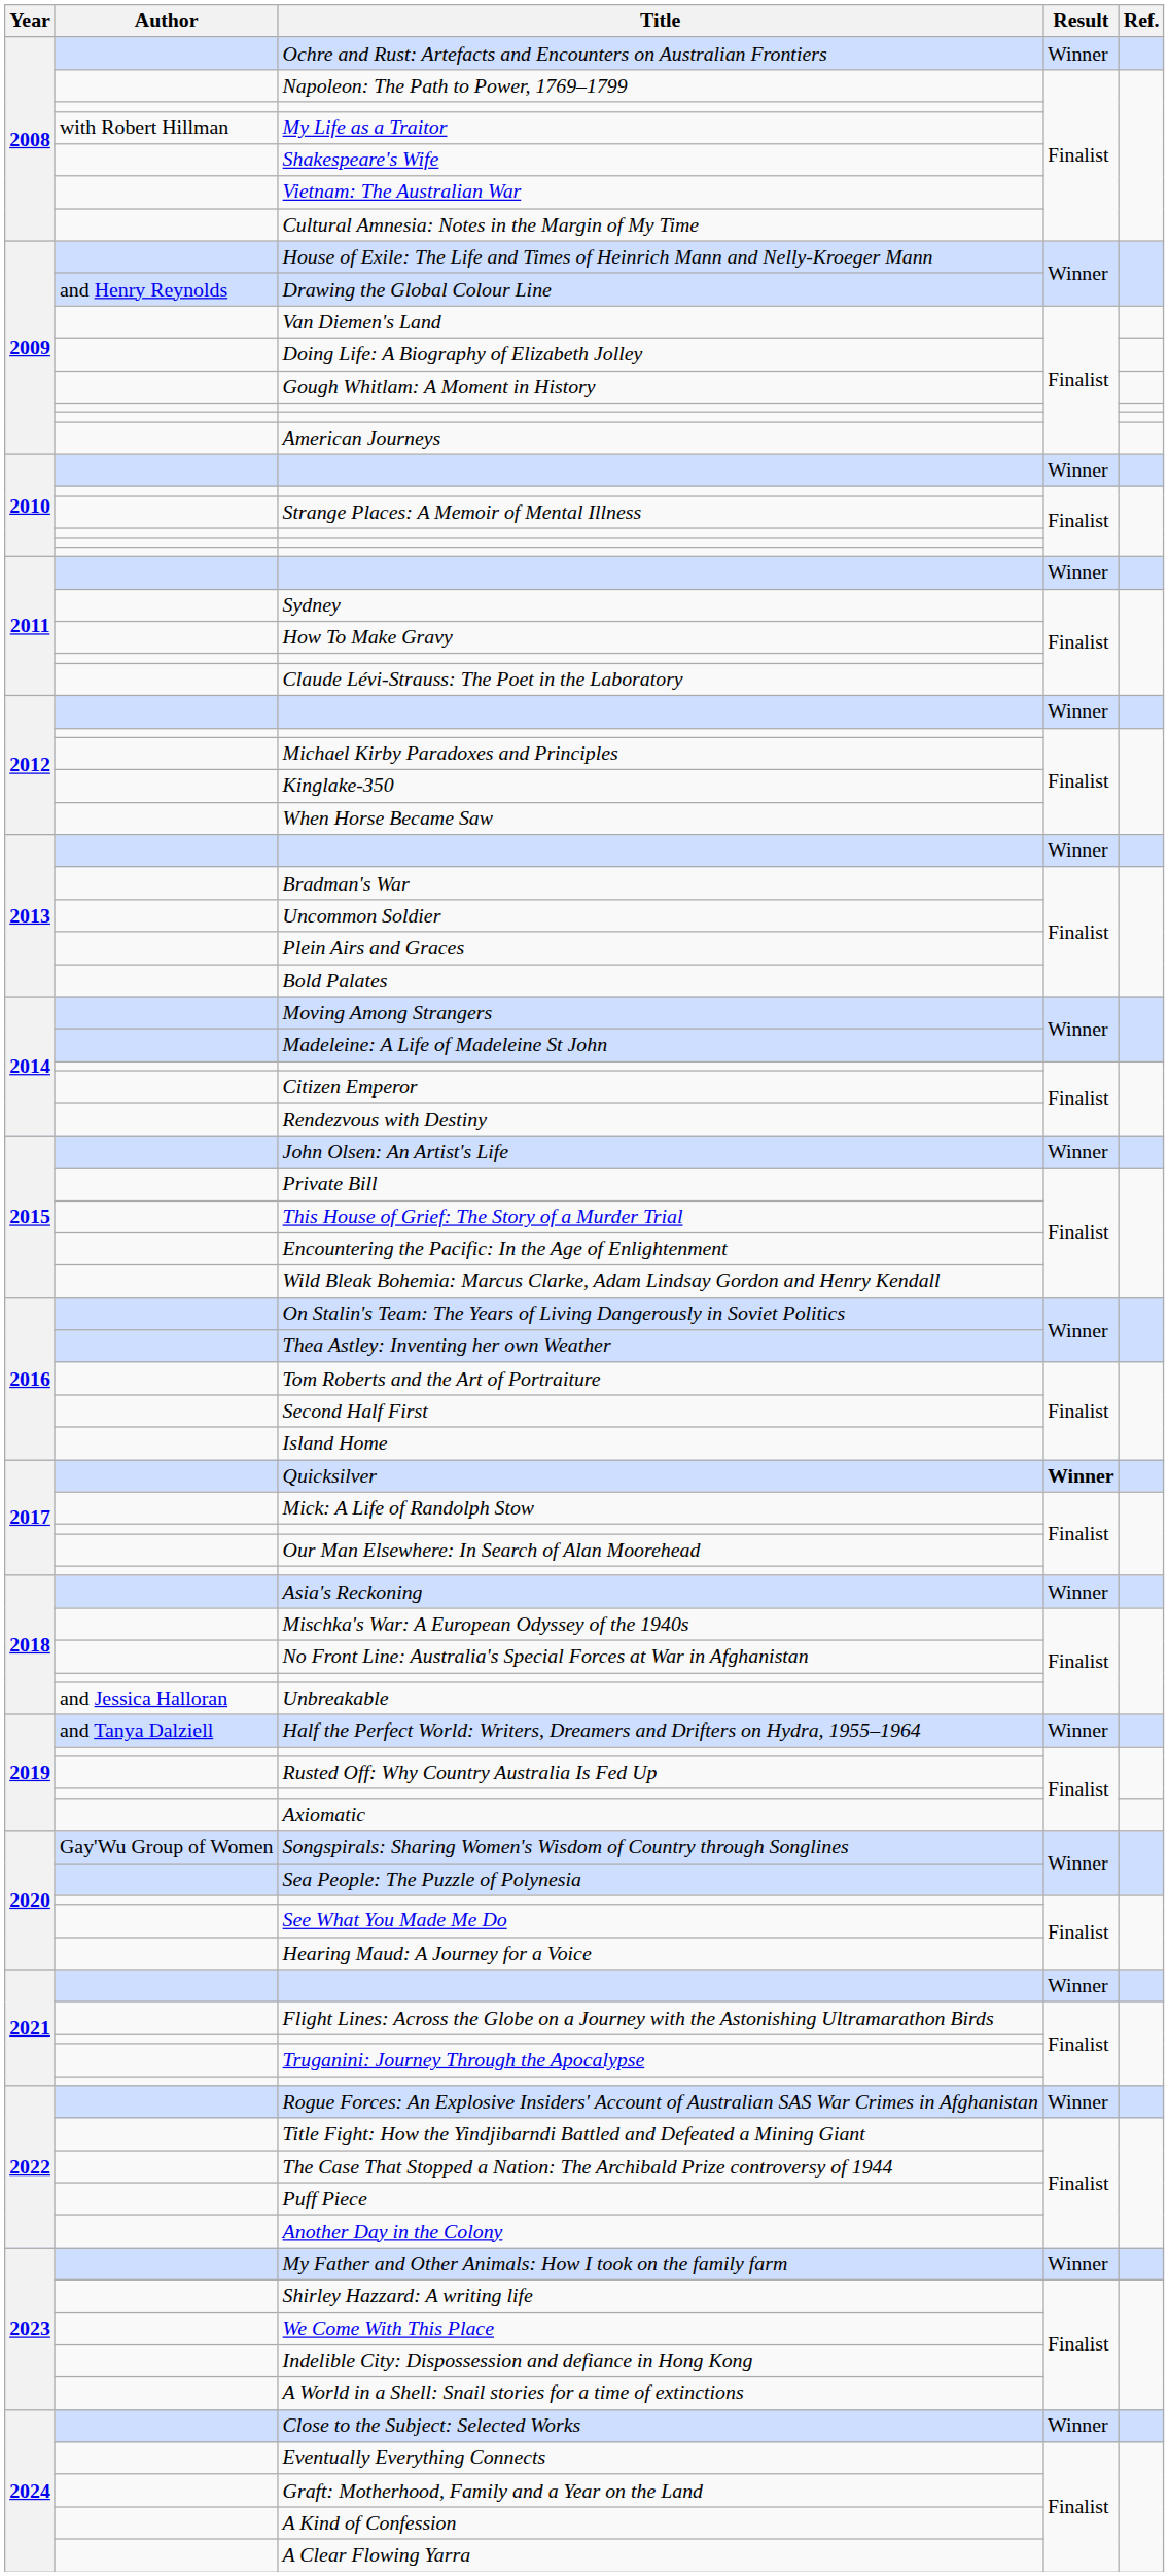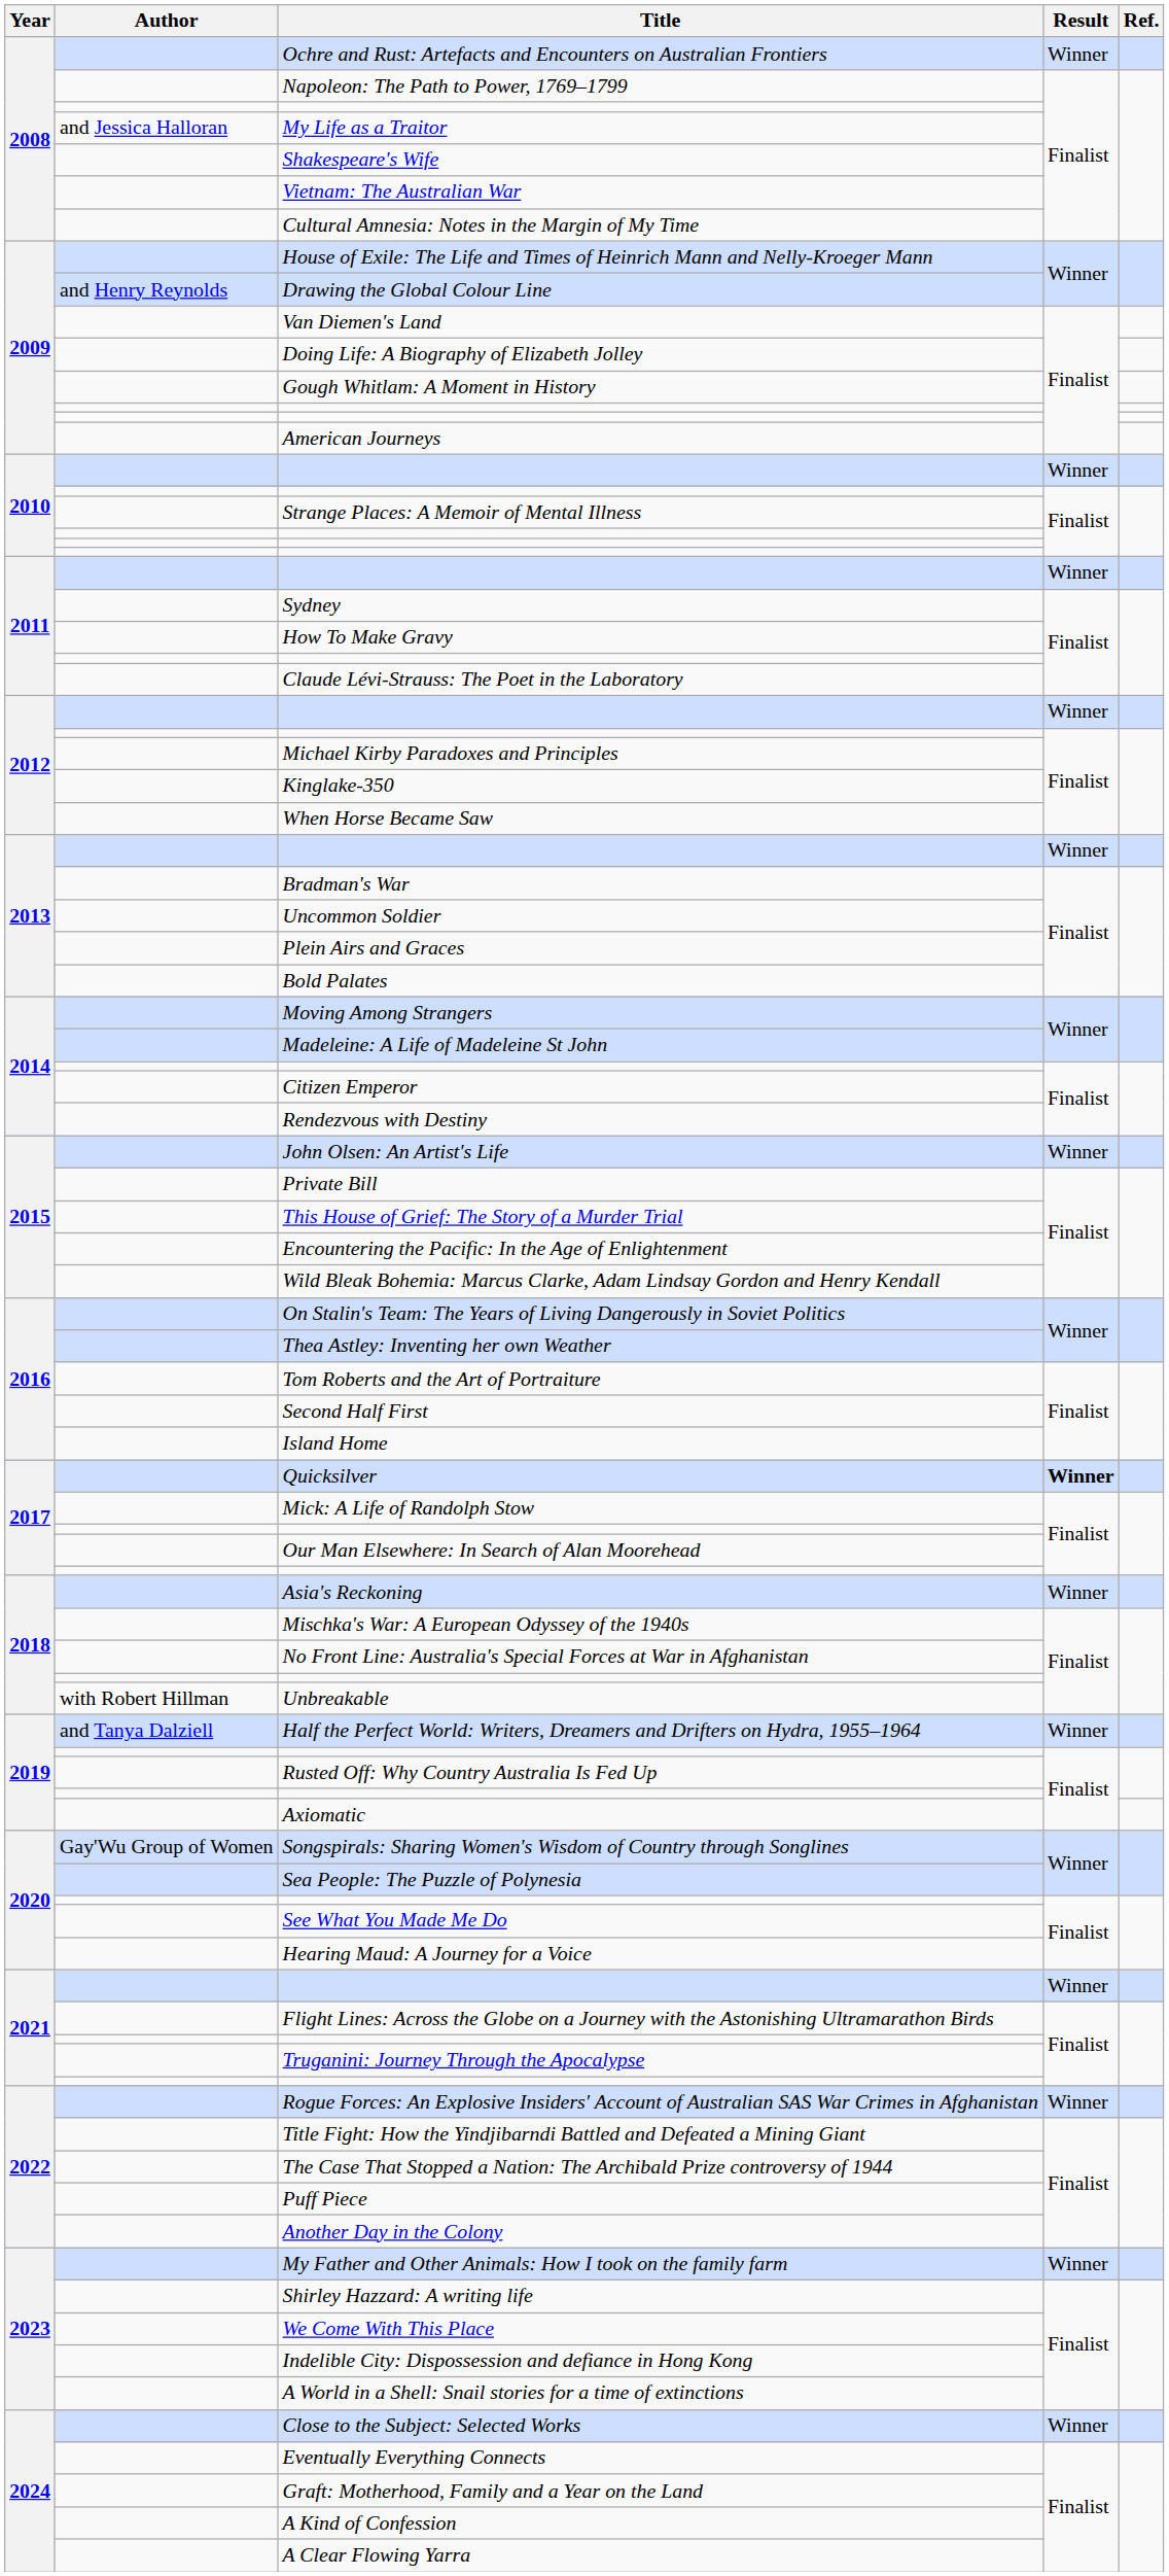My Life as a Traitor | Author: with Robert Hillman -> and Jessica Halloran
Unbreakable | Author: and Jessica Halloran -> with Robert Hillman
